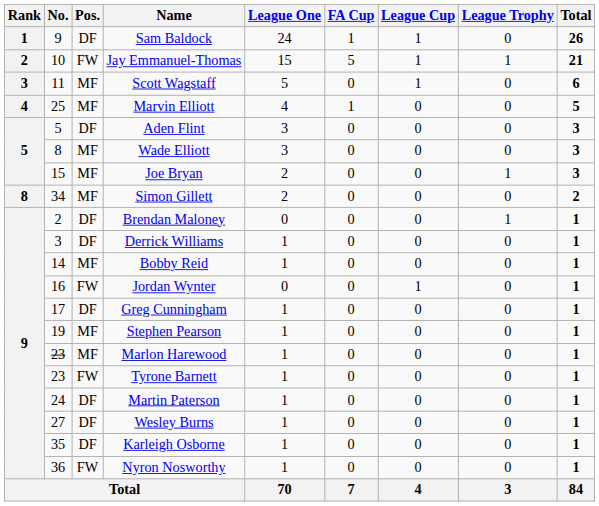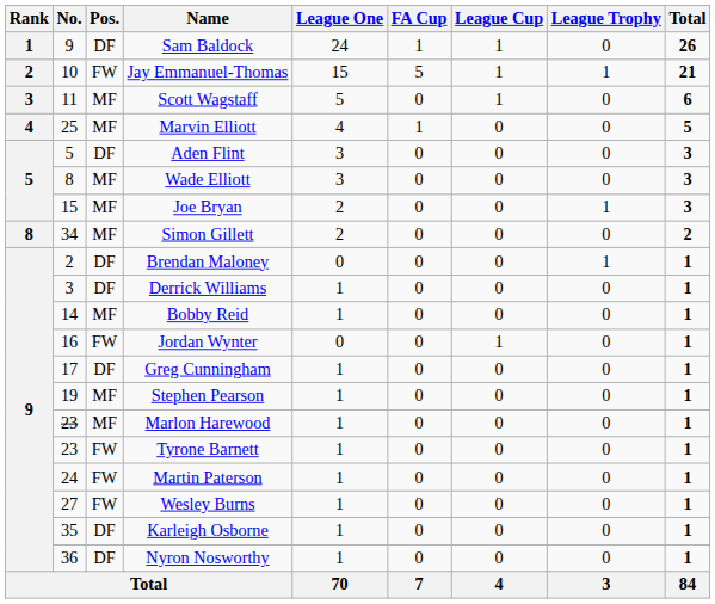Martin Paterson | Pos.: DF -> FW
Wesley Burns | Pos.: DF -> FW
Nyron Nosworthy | Pos.: FW -> DF
